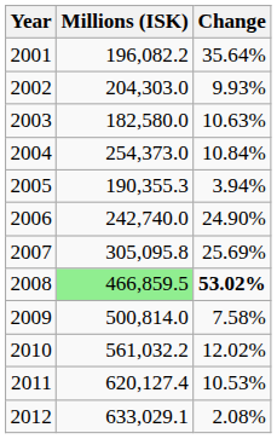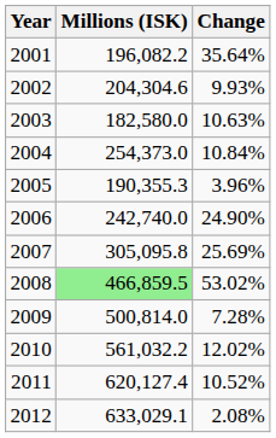2002 | Millions (ISK): 204,303.0 -> 204,304.6
2005 | Change: 3.94% -> 3.96%
2008 | Change: bold -> normal
2009 | Change: 7.58% -> 7.28%
2011 | Change: 10.53% -> 10.52%
